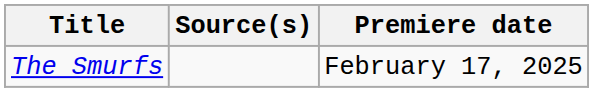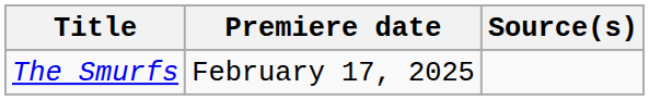columns swapped: Premiere date <-> Source(s)
